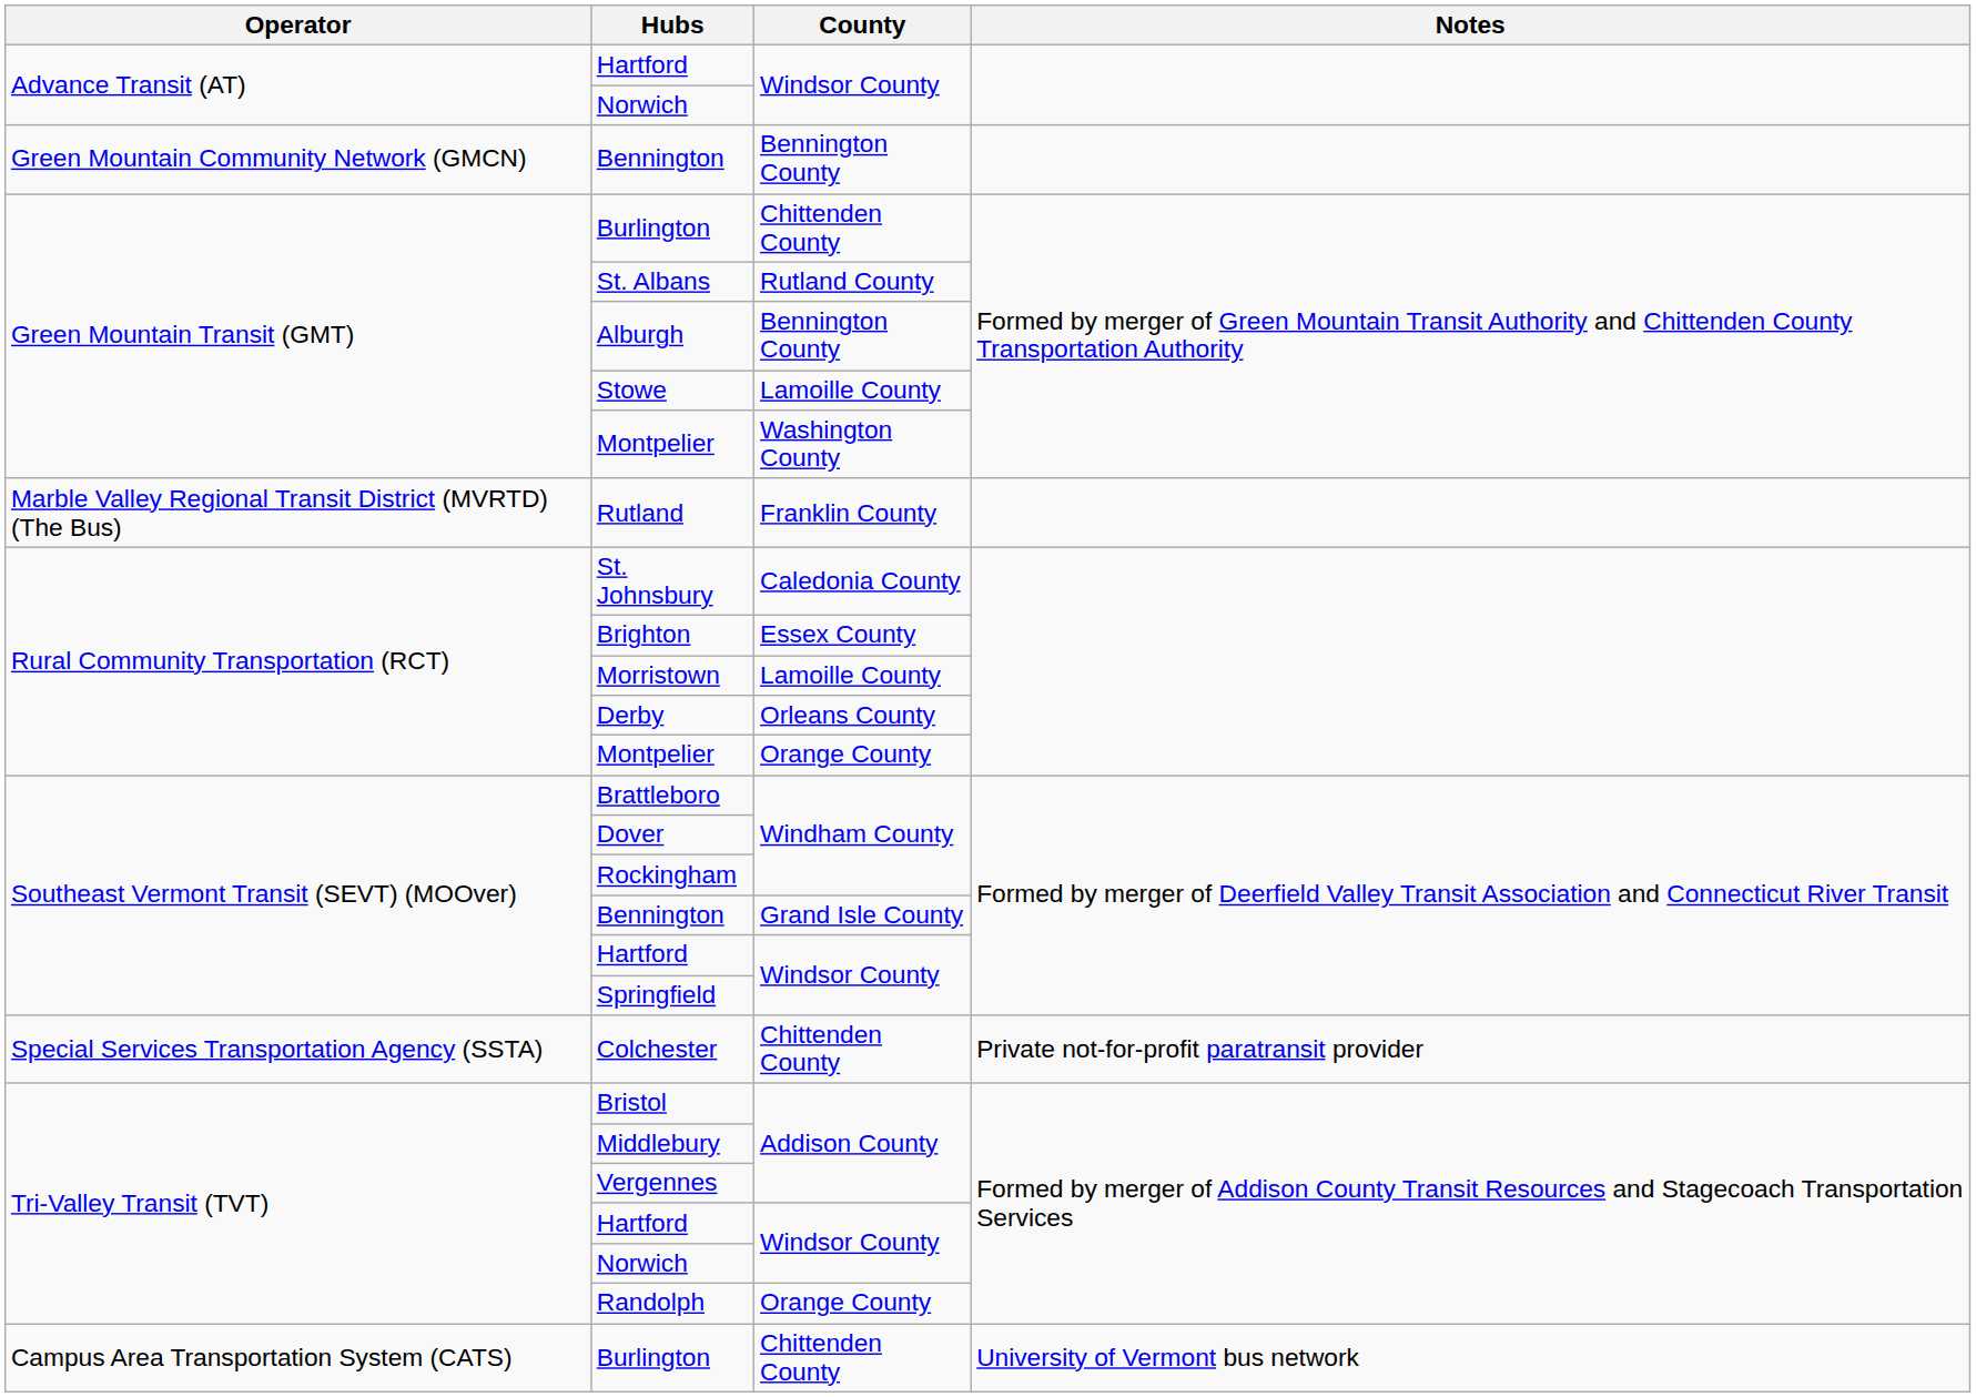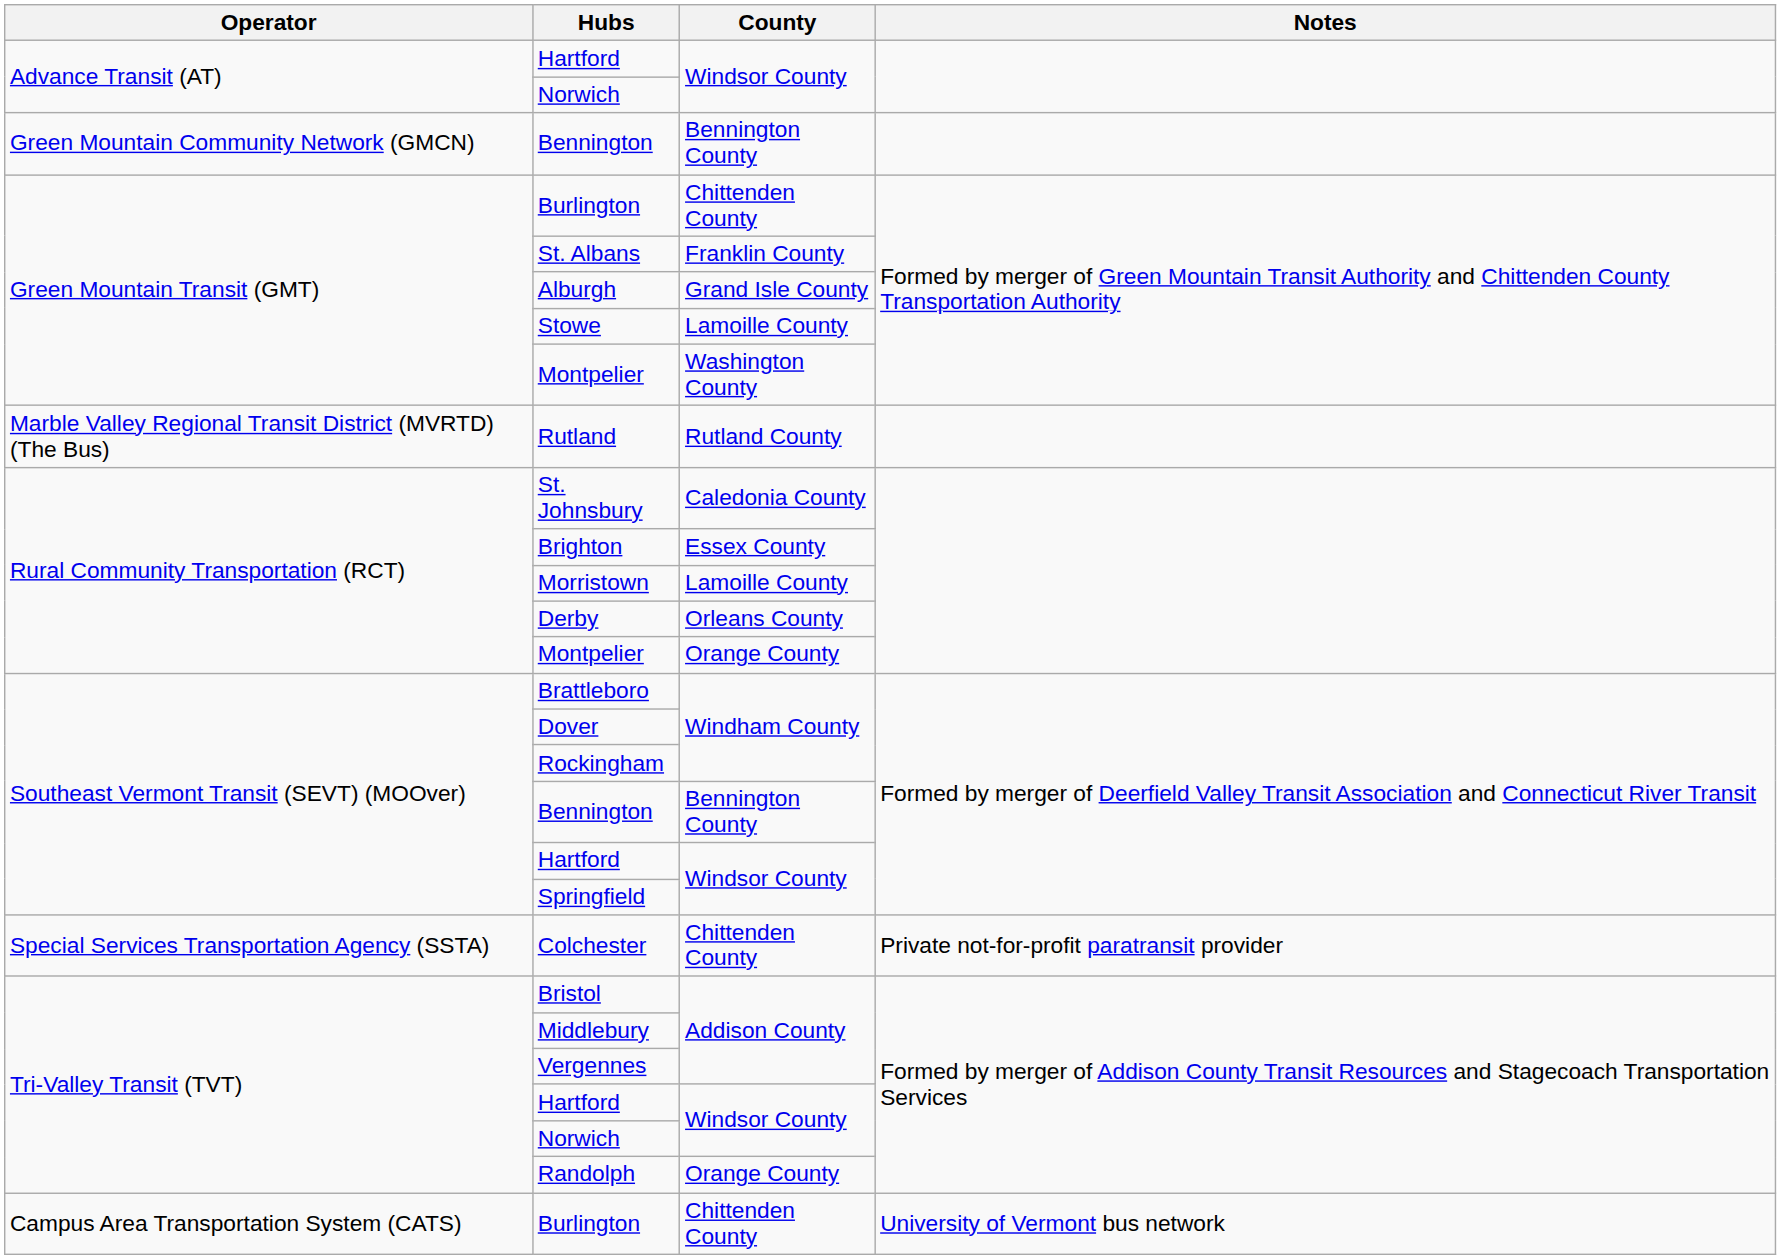St. Albans | County: Rutland County -> Franklin County
Alburgh | County: Bennington County -> Grand Isle County
Rutland | County: Franklin County -> Rutland County
Southeast Vermont Transit (SEVT) (MOOver) / Bennington | County: Grand Isle County -> Bennington County
